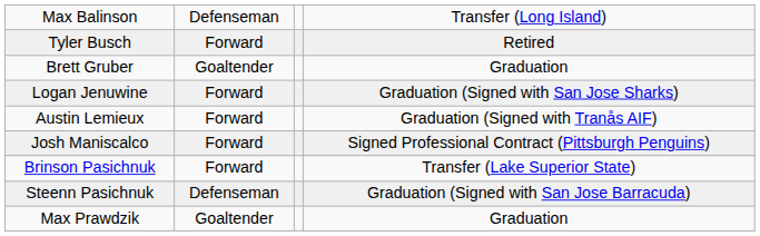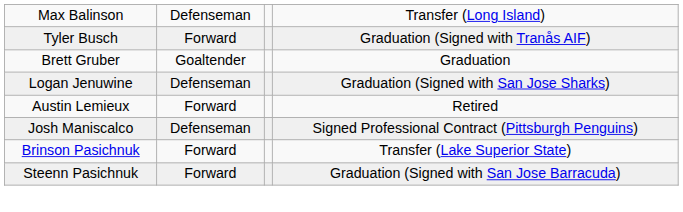Tyler Busch | column 4: Retired -> Graduation (Signed with Tranås AIF)
Logan Jenuwine | column 2: Forward -> Defenseman
Austin Lemieux | column 4: Graduation (Signed with Tranås AIF) -> Retired
Josh Maniscalco | column 2: Forward -> Defenseman
Steenn Pasichnuk | column 2: Defenseman -> Forward
- row: Max Prawdzik | Goaltender | Graduation
